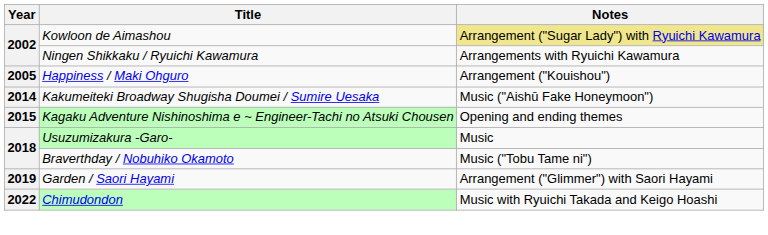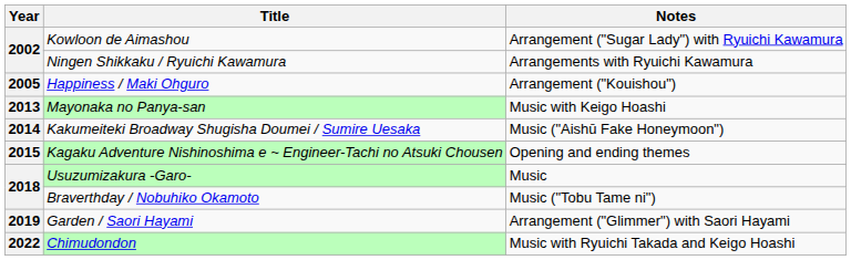Kowloon de Aimashou | Notes: khaki background -> no background
+ row: 2013 | Mayonaka no Panya-san | Music with Keigo Hoashi
